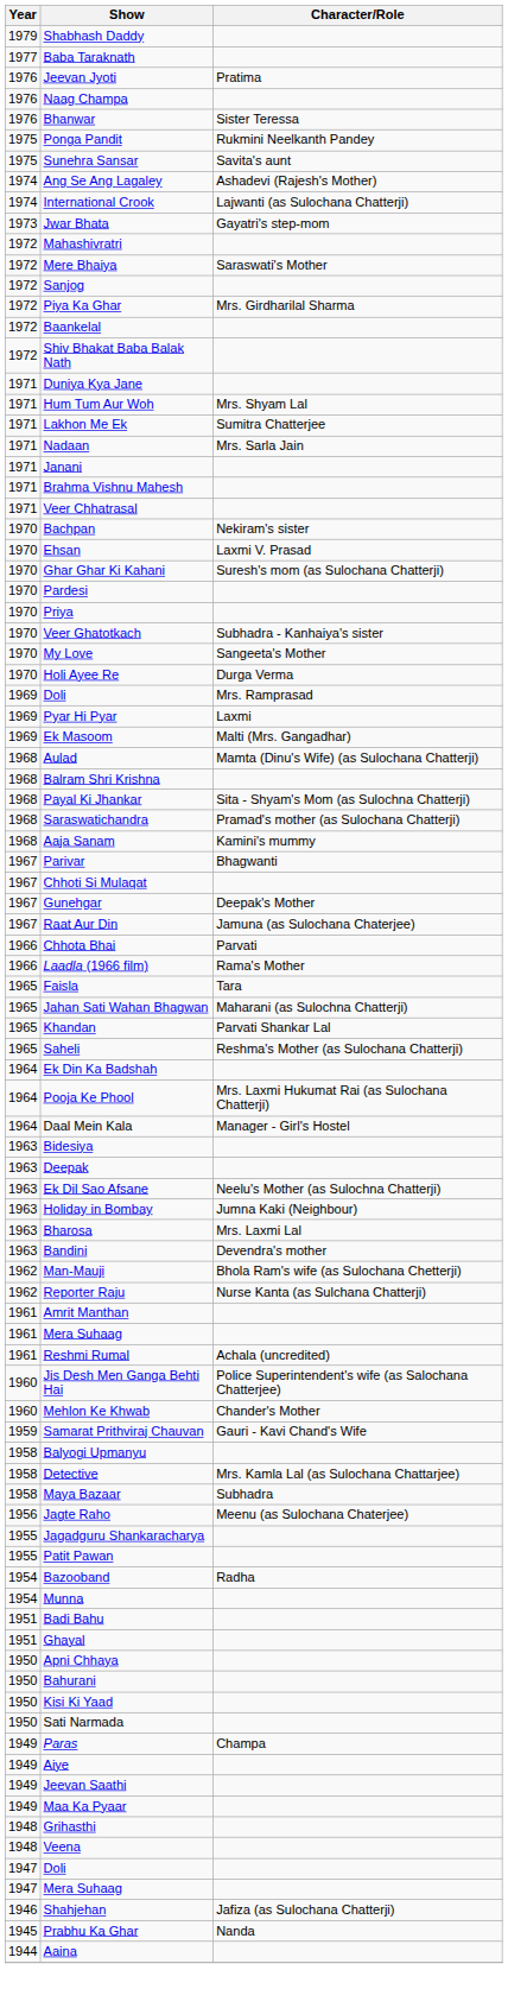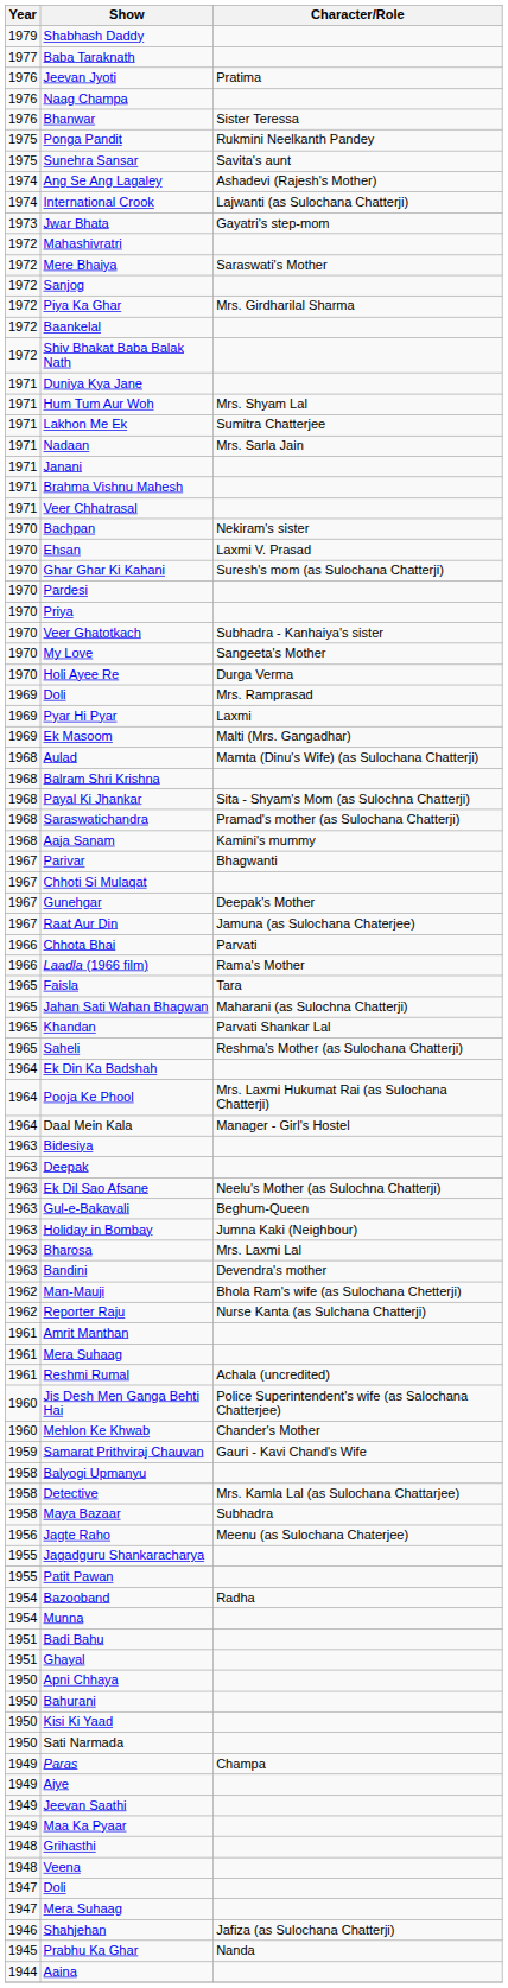+ row: 1963 | Gul-e-Bakavali | Beghum-Queen
